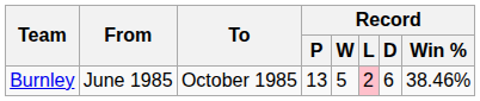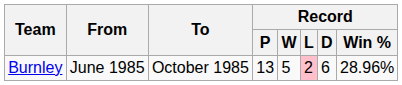Burnley | Record / Win %: 38.46% -> 28.96%
